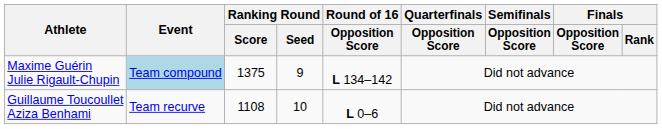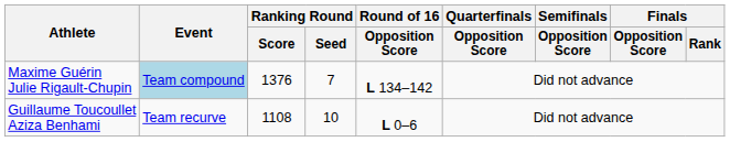Maxime Guérin Julie Rigault-Chupin | Ranking Round / Score: 1375 -> 1376
Maxime Guérin Julie Rigault-Chupin | Ranking Round / Seed: 9 -> 7
